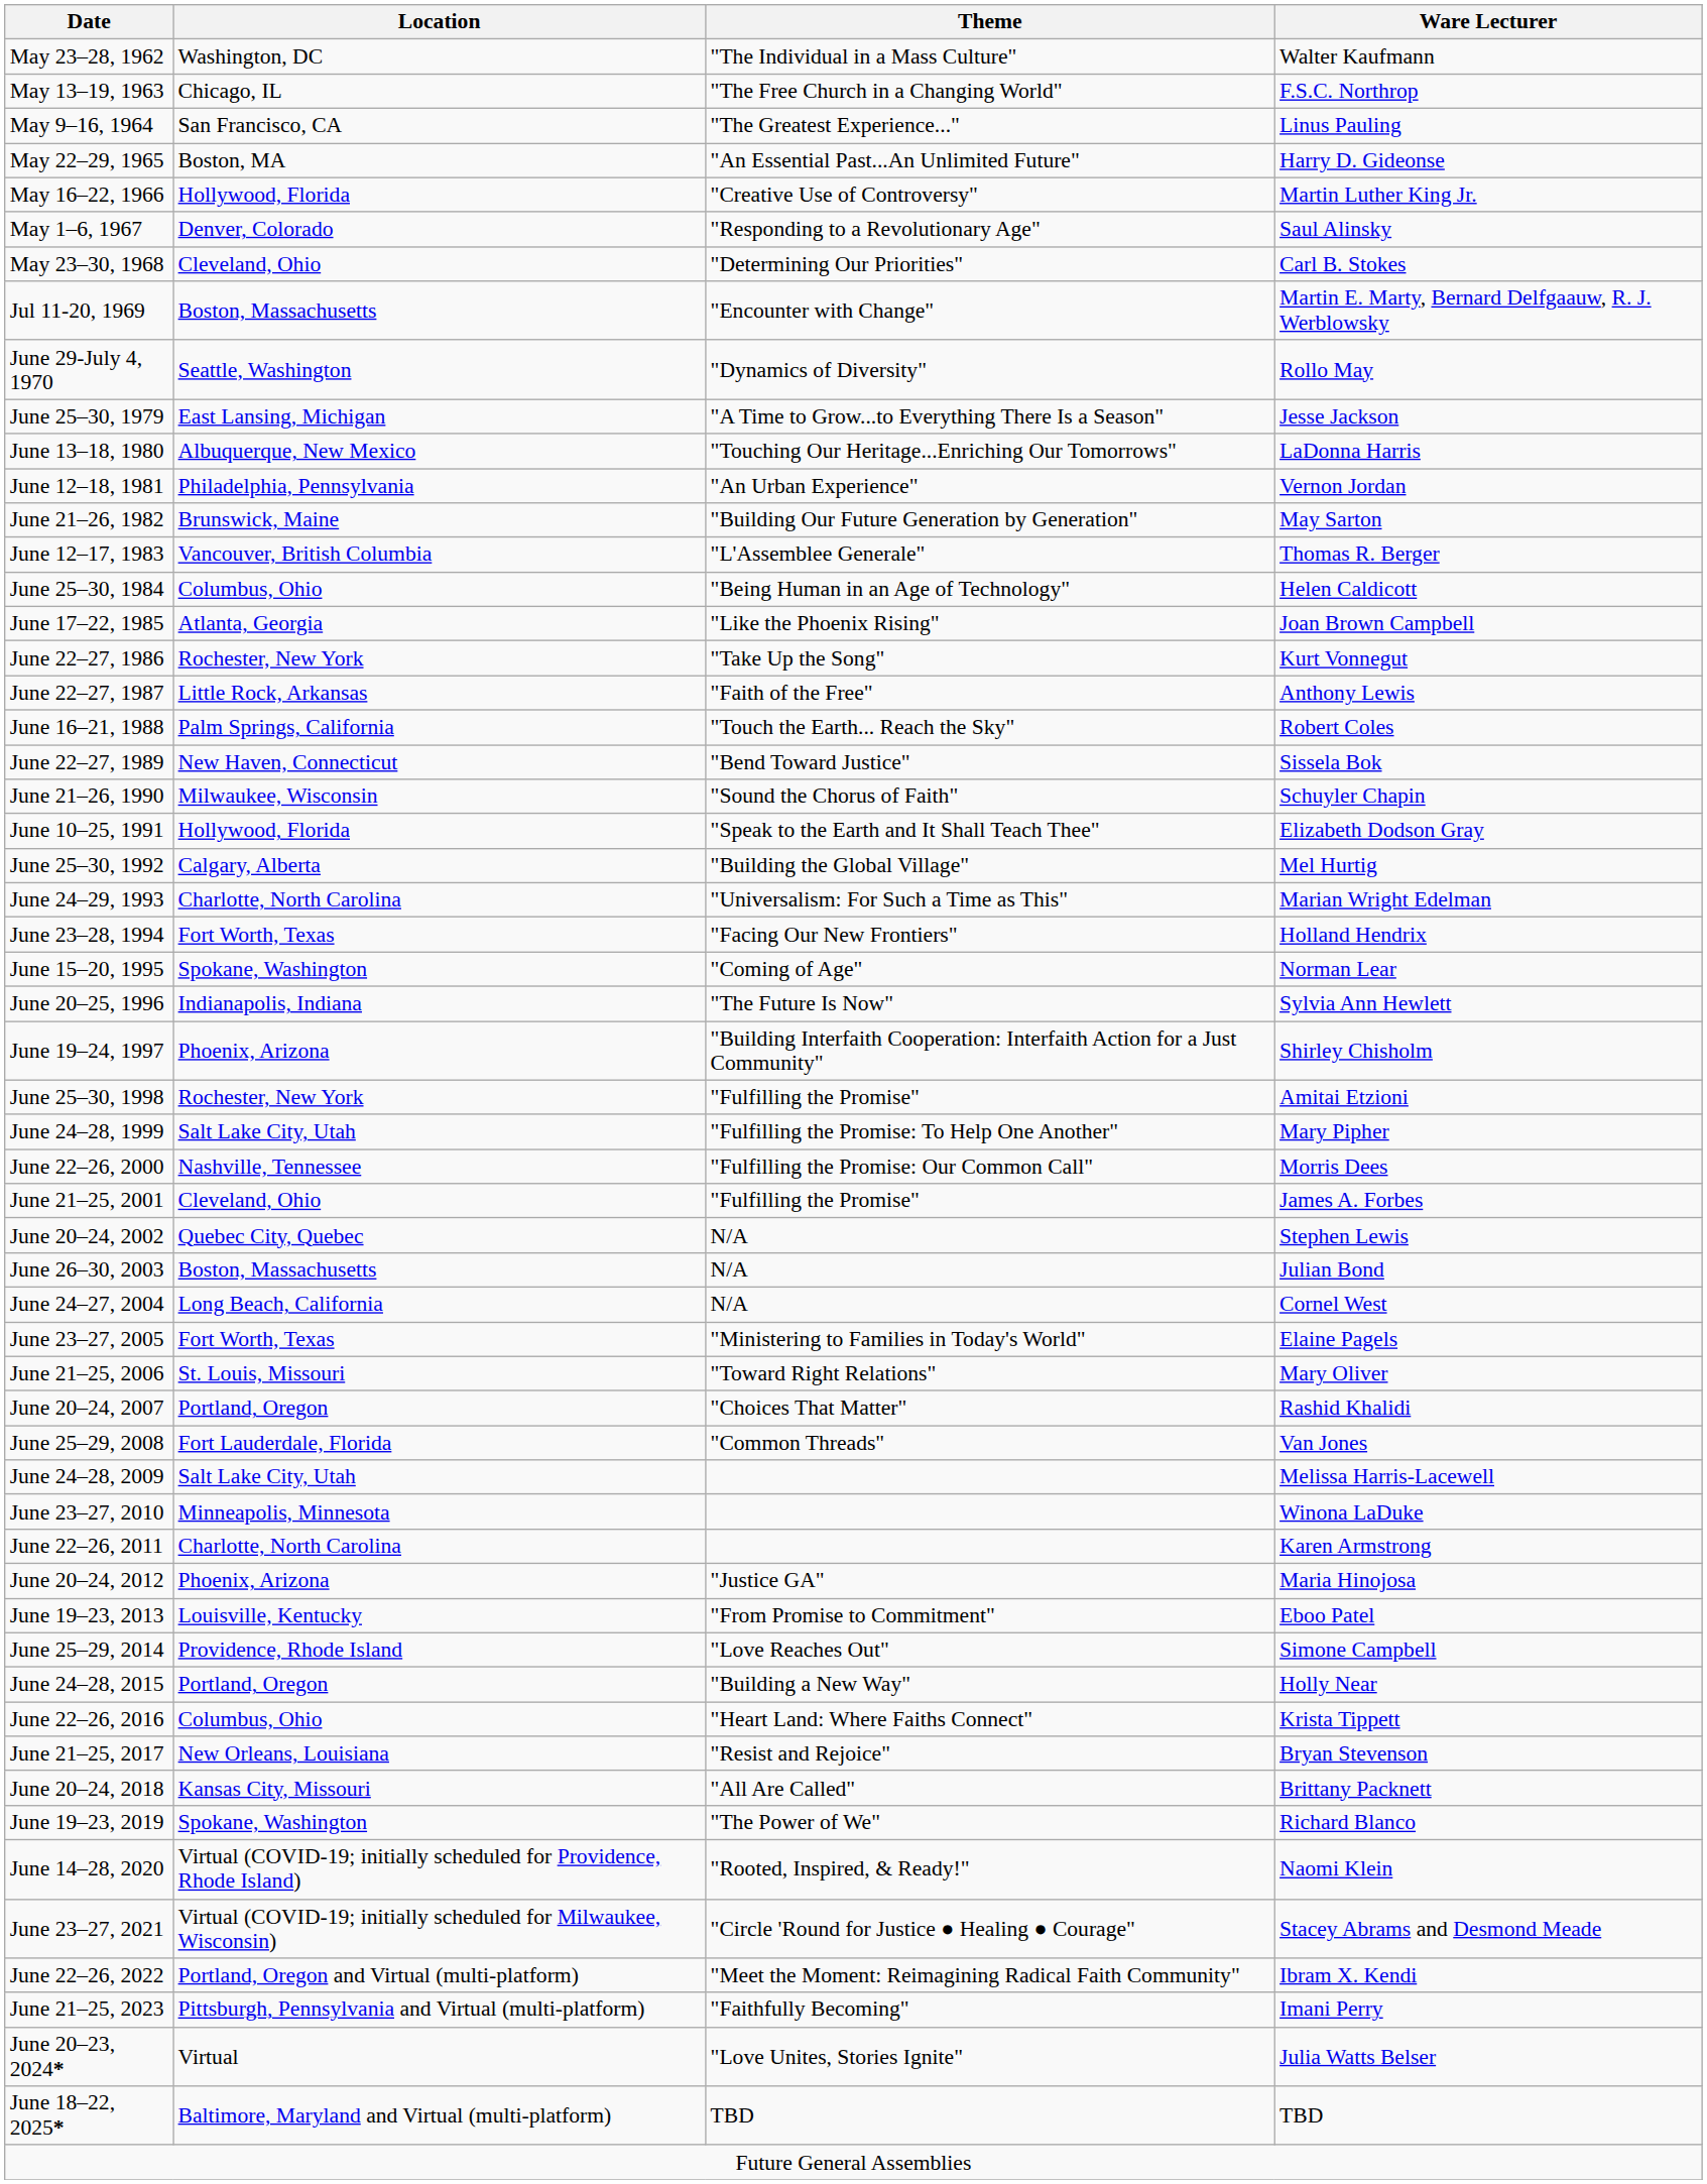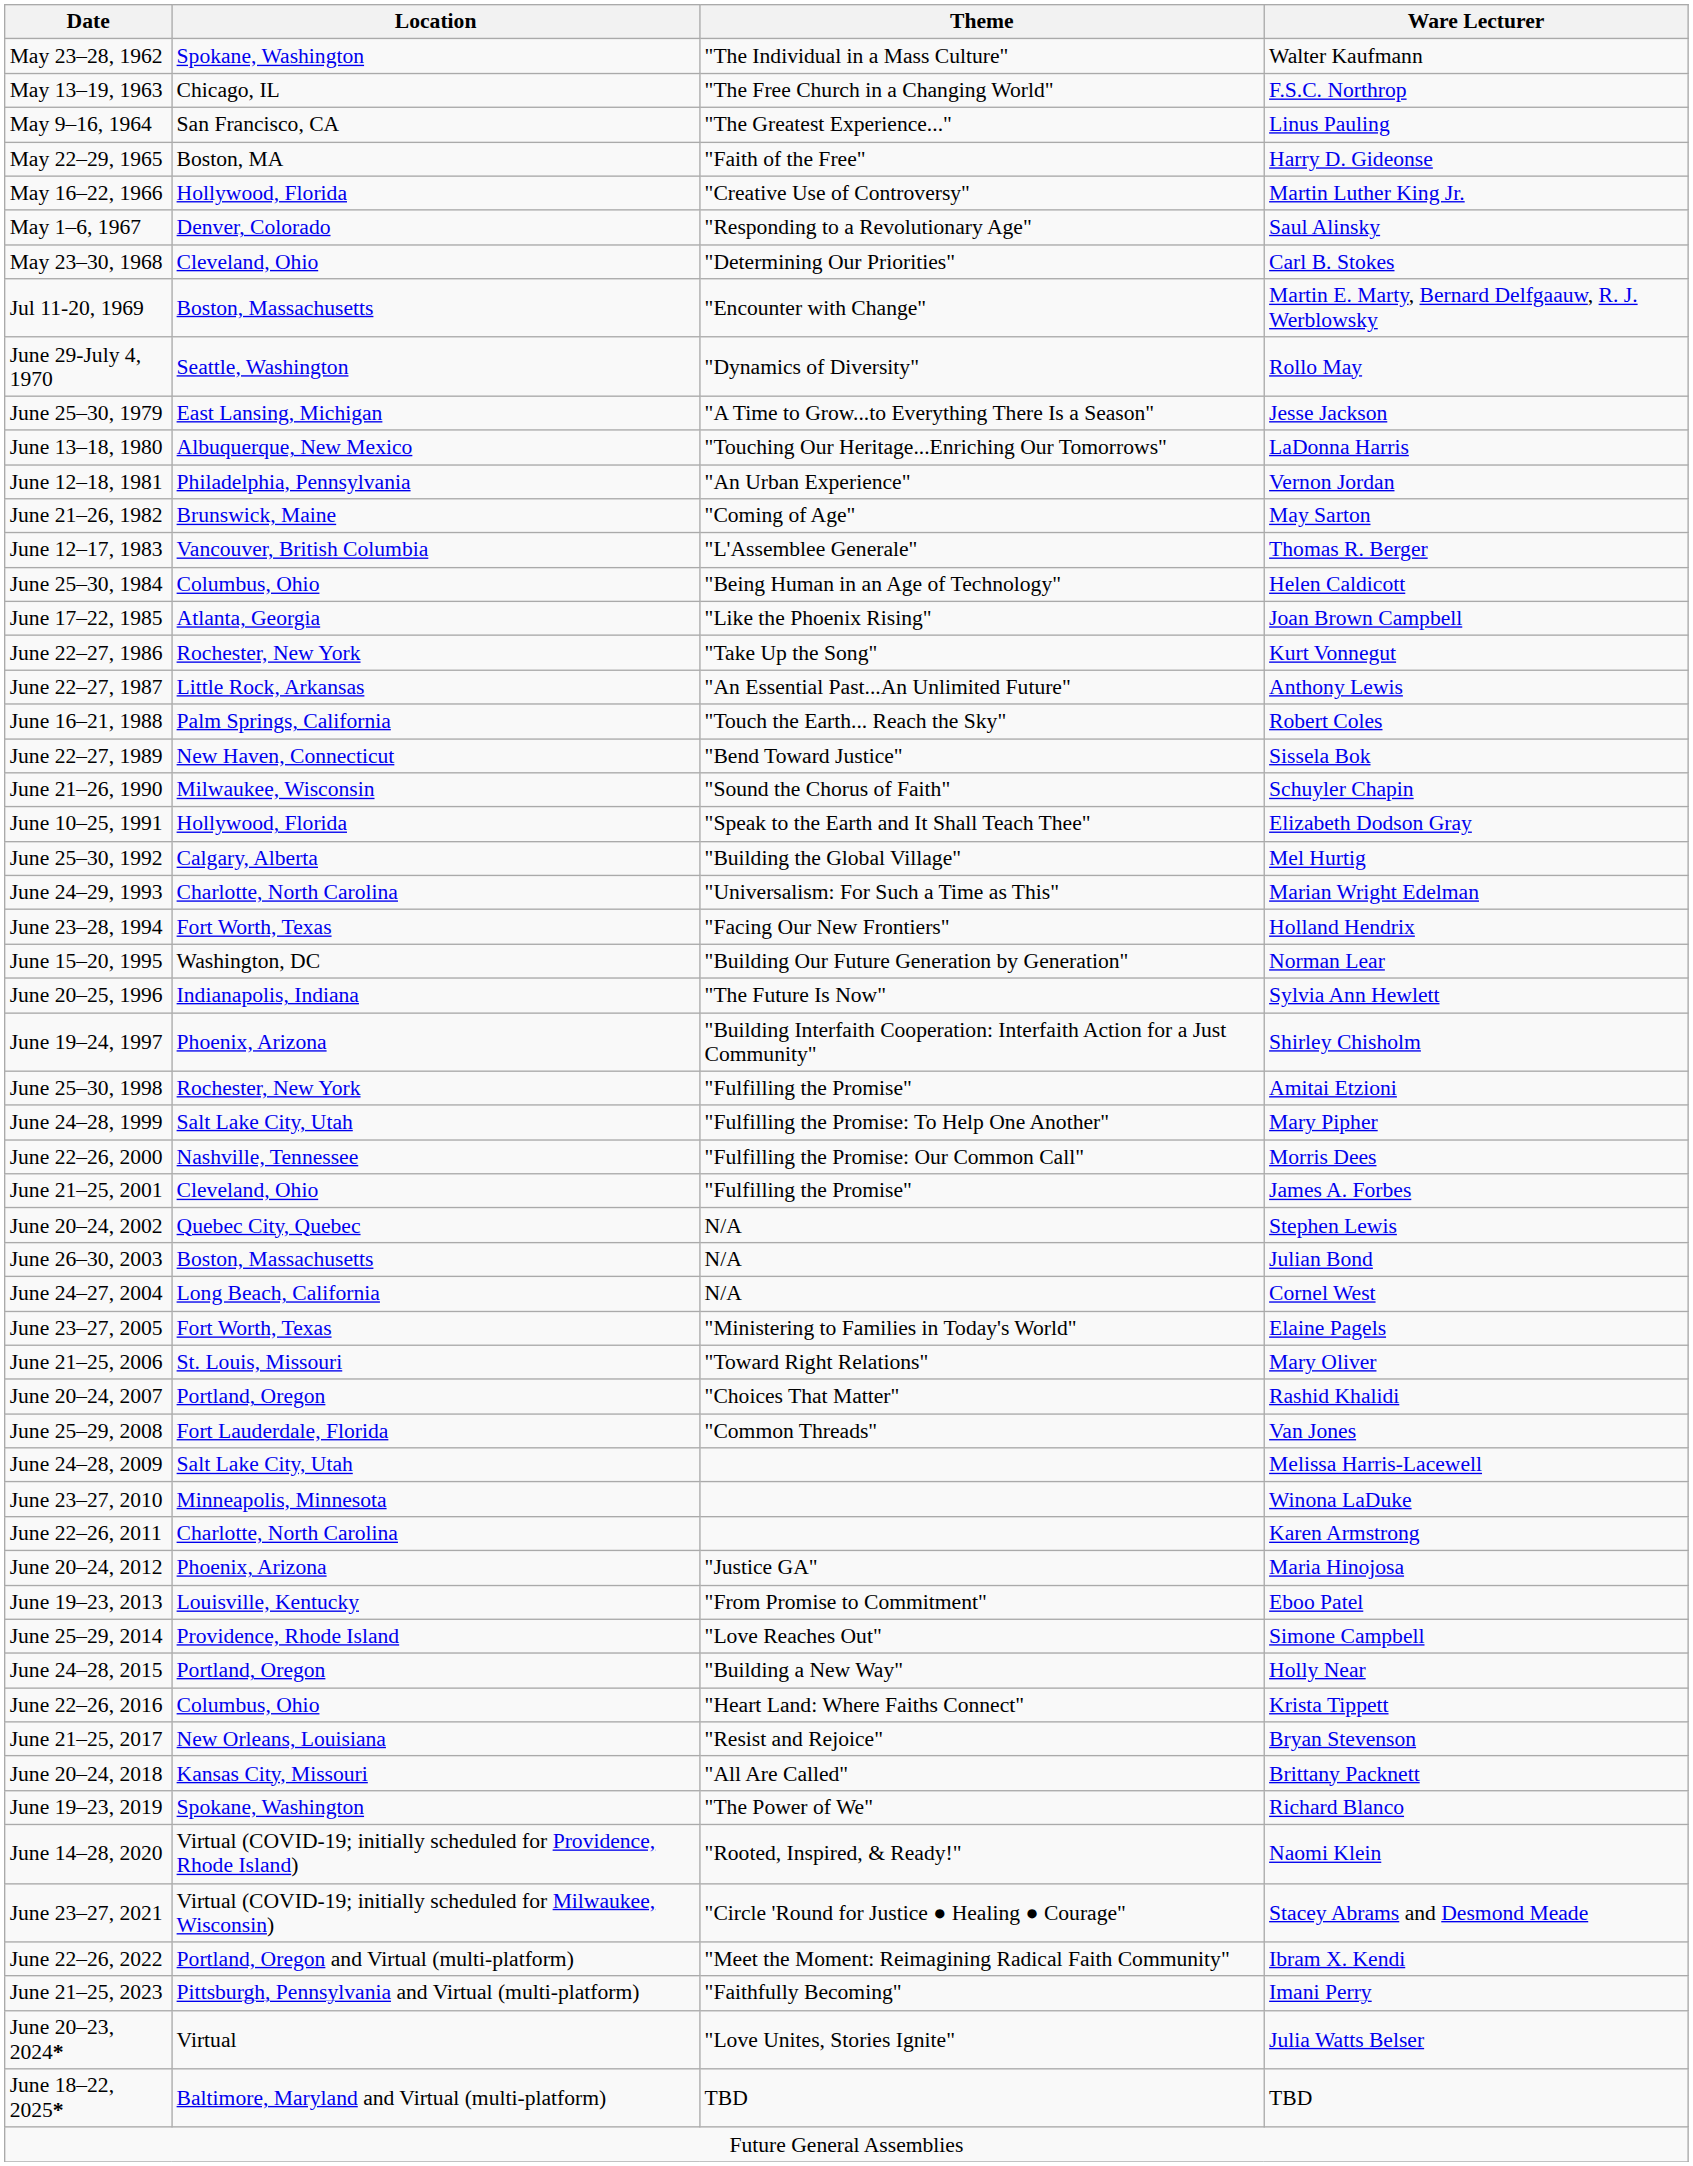May 23–28, 1962 | Location: Washington, DC -> Spokane, Washington
May 22–29, 1965 | Theme: "An Essential Past...An Unlimited Future" -> "Faith of the Free"
June 21–26, 1982 | Theme: "Building Our Future Generation by Generation" -> "Coming of Age"
June 22–27, 1987 | Theme: "Faith of the Free" -> "An Essential Past...An Unlimited Future"
June 15–20, 1995 | Location: Spokane, Washington -> Washington, DC
June 15–20, 1995 | Theme: "Coming of Age" -> "Building Our Future Generation by Generation"
